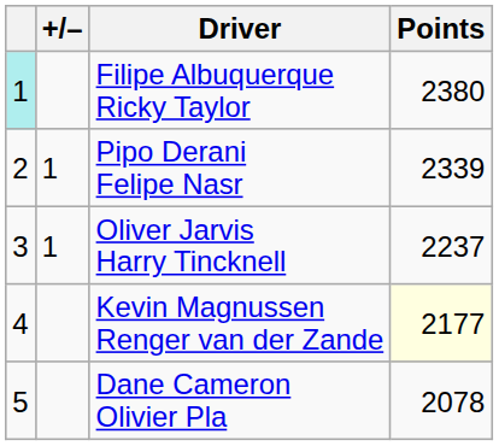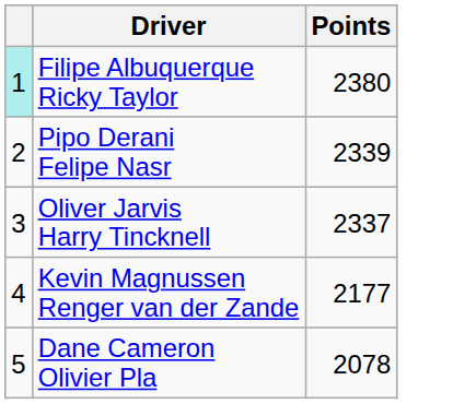- column: +/– | 1 | 1
Oliver Jarvis Harry Tincknell | Points: 2237 -> 2337
Kevin Magnussen Renger van der Zande | Points: lightyellow background -> no background
